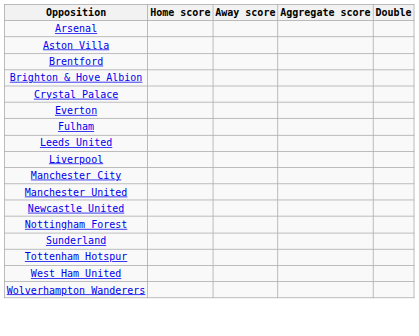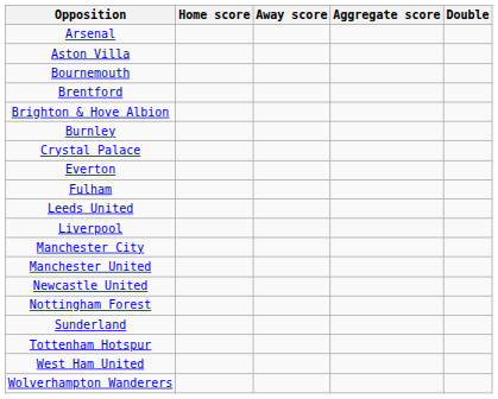+ row: Bournemouth
+ row: Burnley
